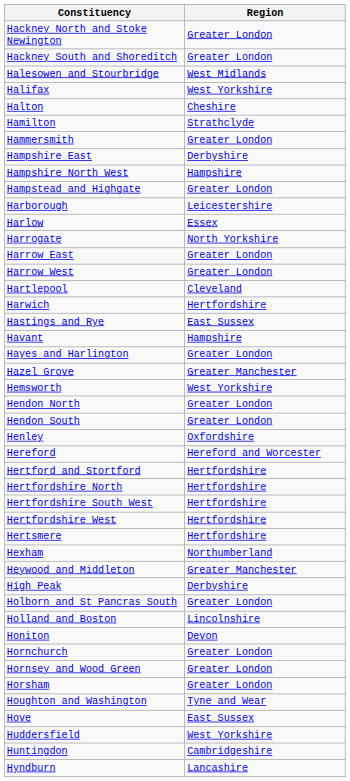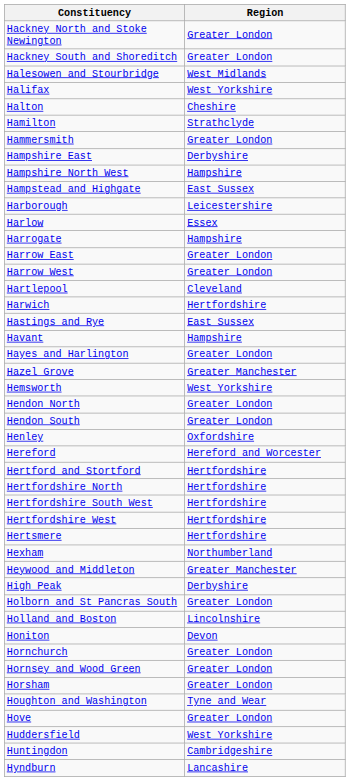Hampstead and Highgate | Region: Greater London -> East Sussex
Harrogate | Region: North Yorkshire -> Hampshire
Hove | Region: East Sussex -> Greater London
